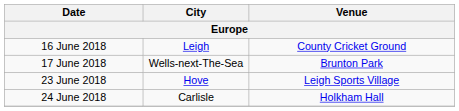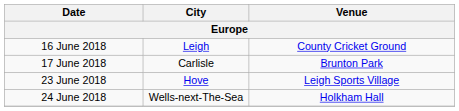17 June 2018 | City: Wells-next-The-Sea -> Carlisle
24 June 2018 | City: Carlisle -> Wells-next-The-Sea
